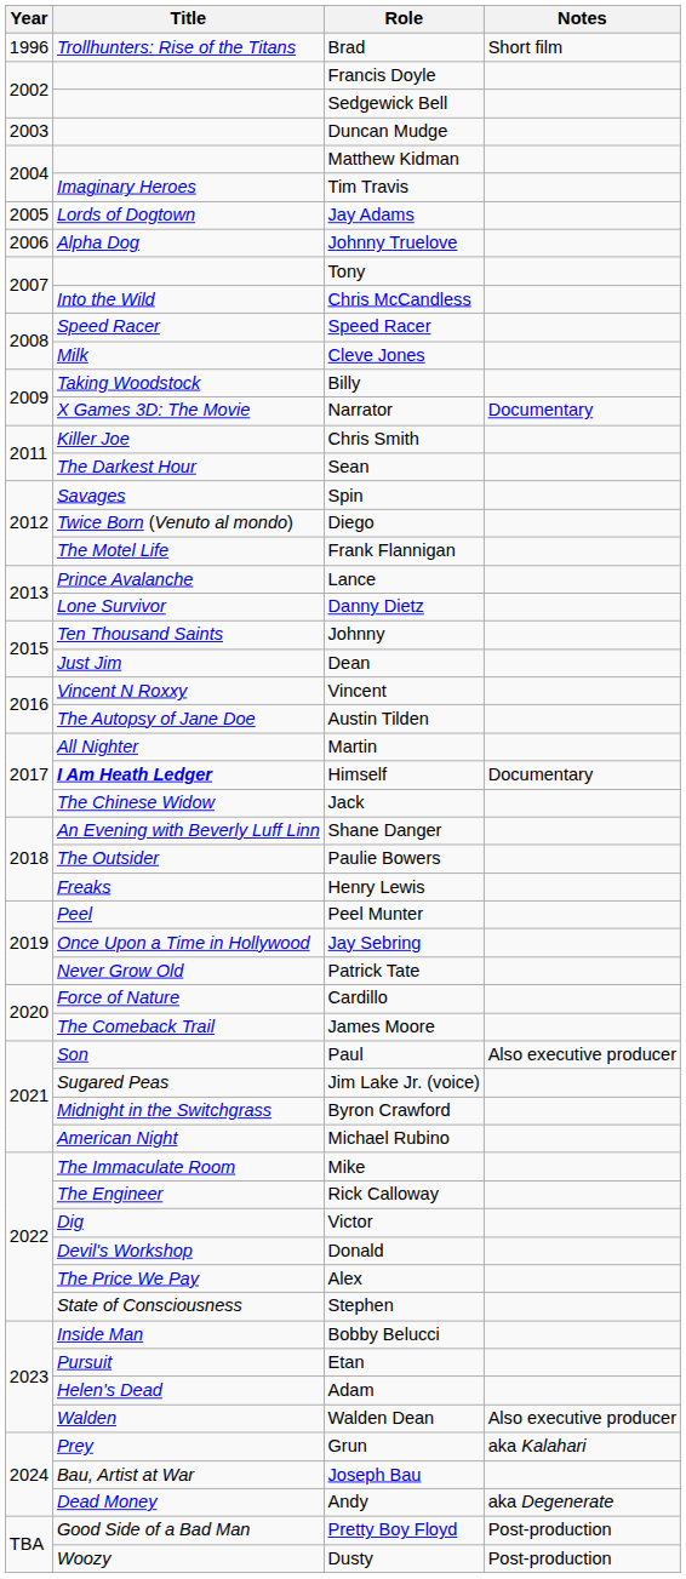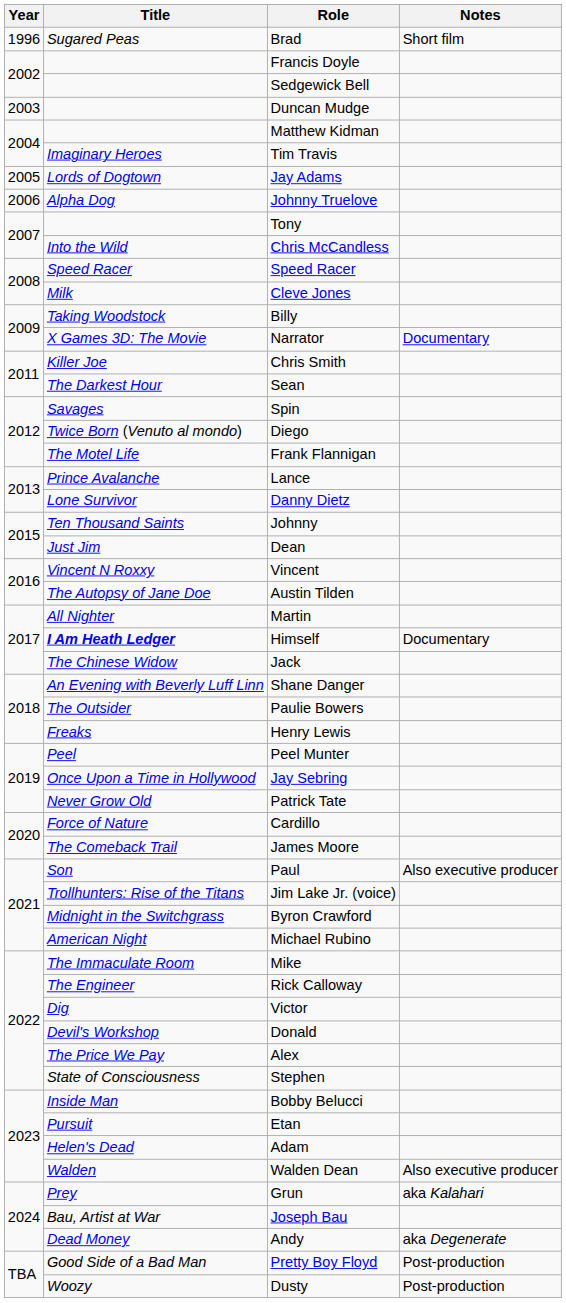Brad | Title: Trollhunters: Rise of the Titans -> Sugared Peas
Jim Lake Jr. (voice) | Title: Sugared Peas -> Trollhunters: Rise of the Titans
